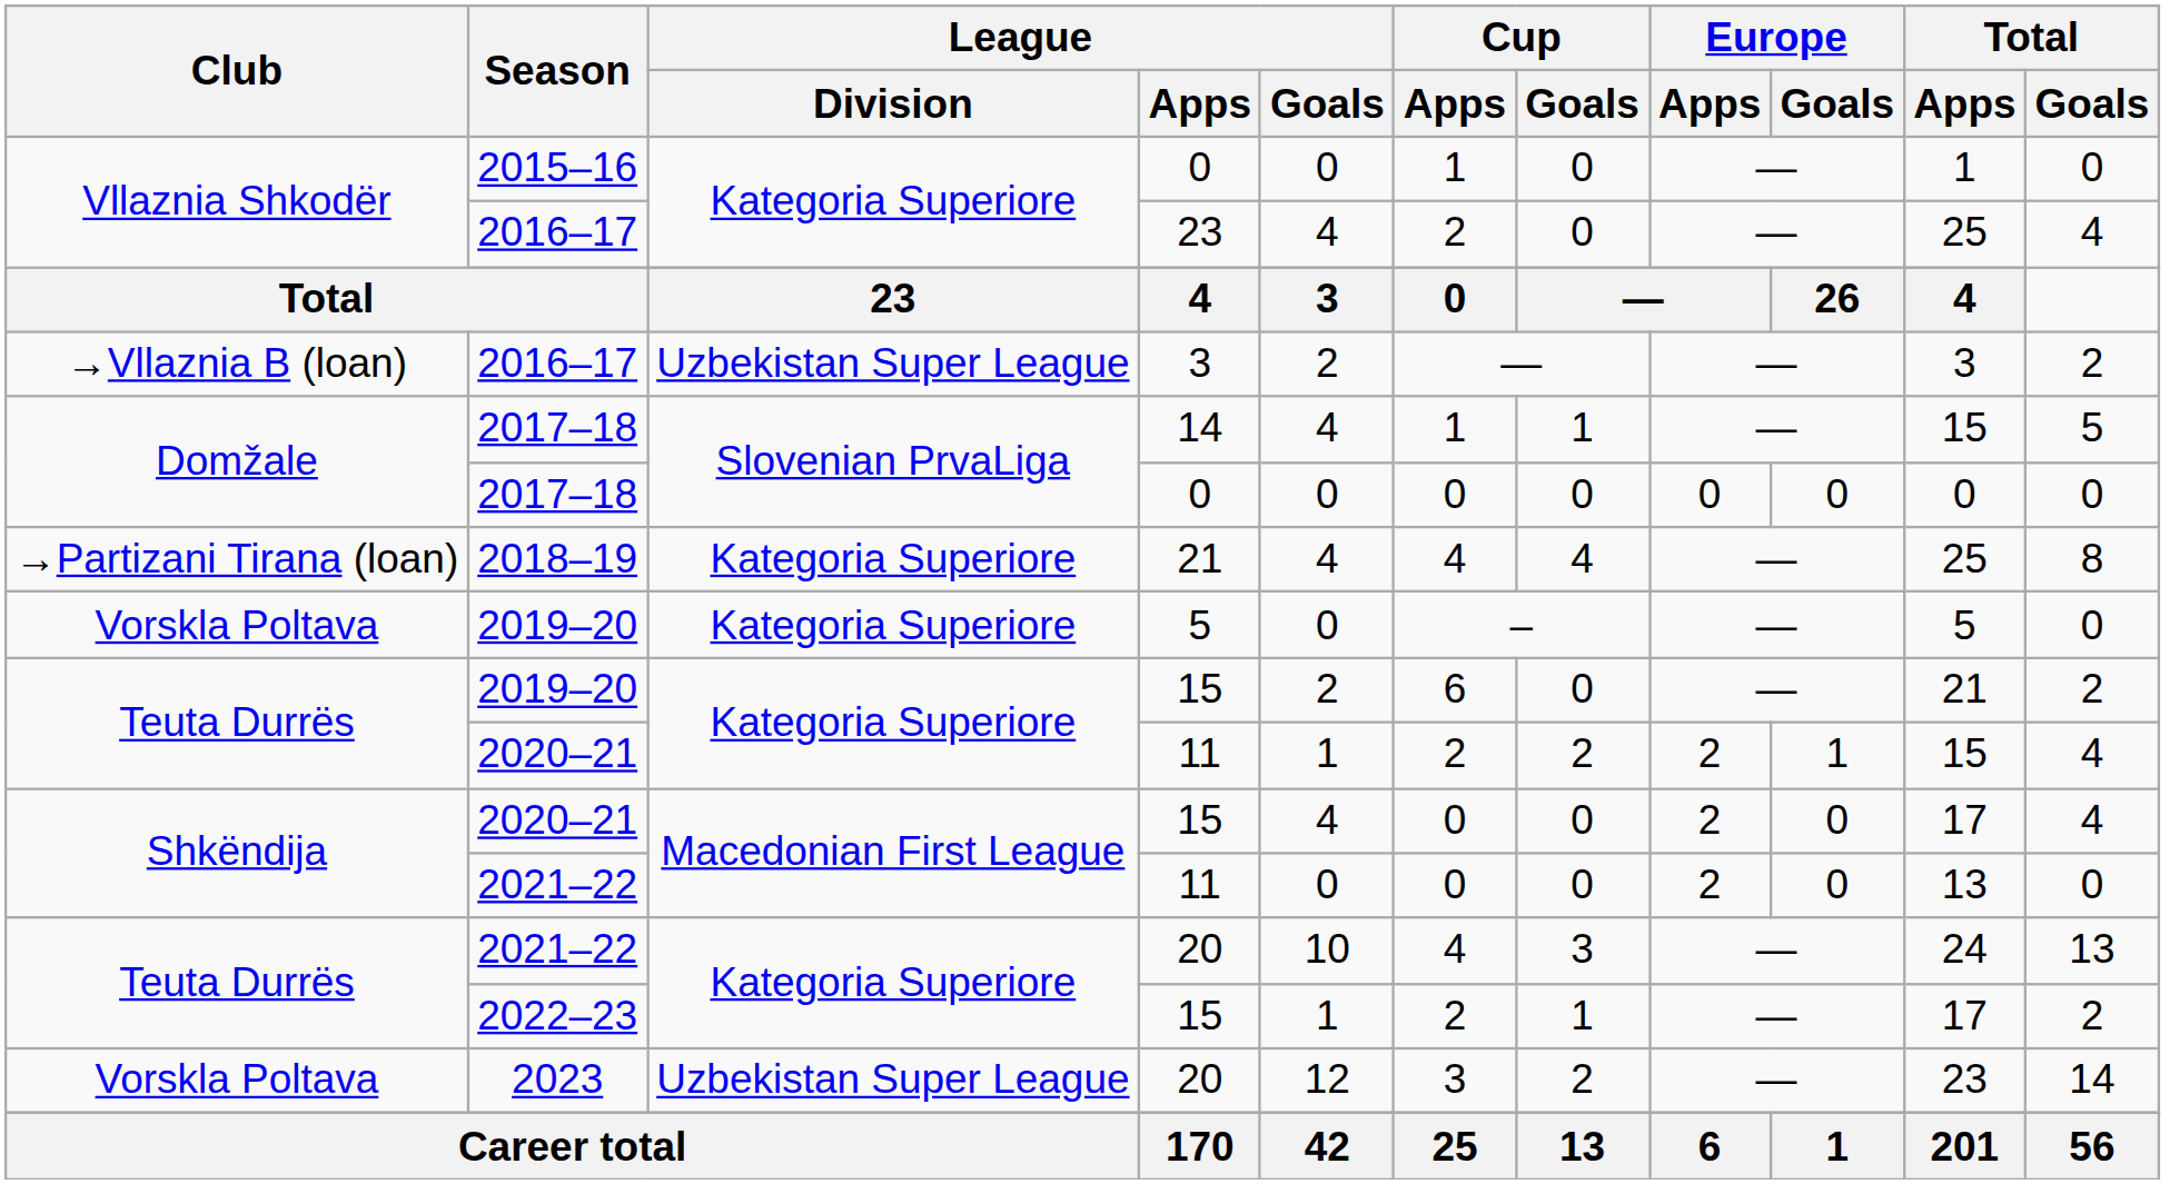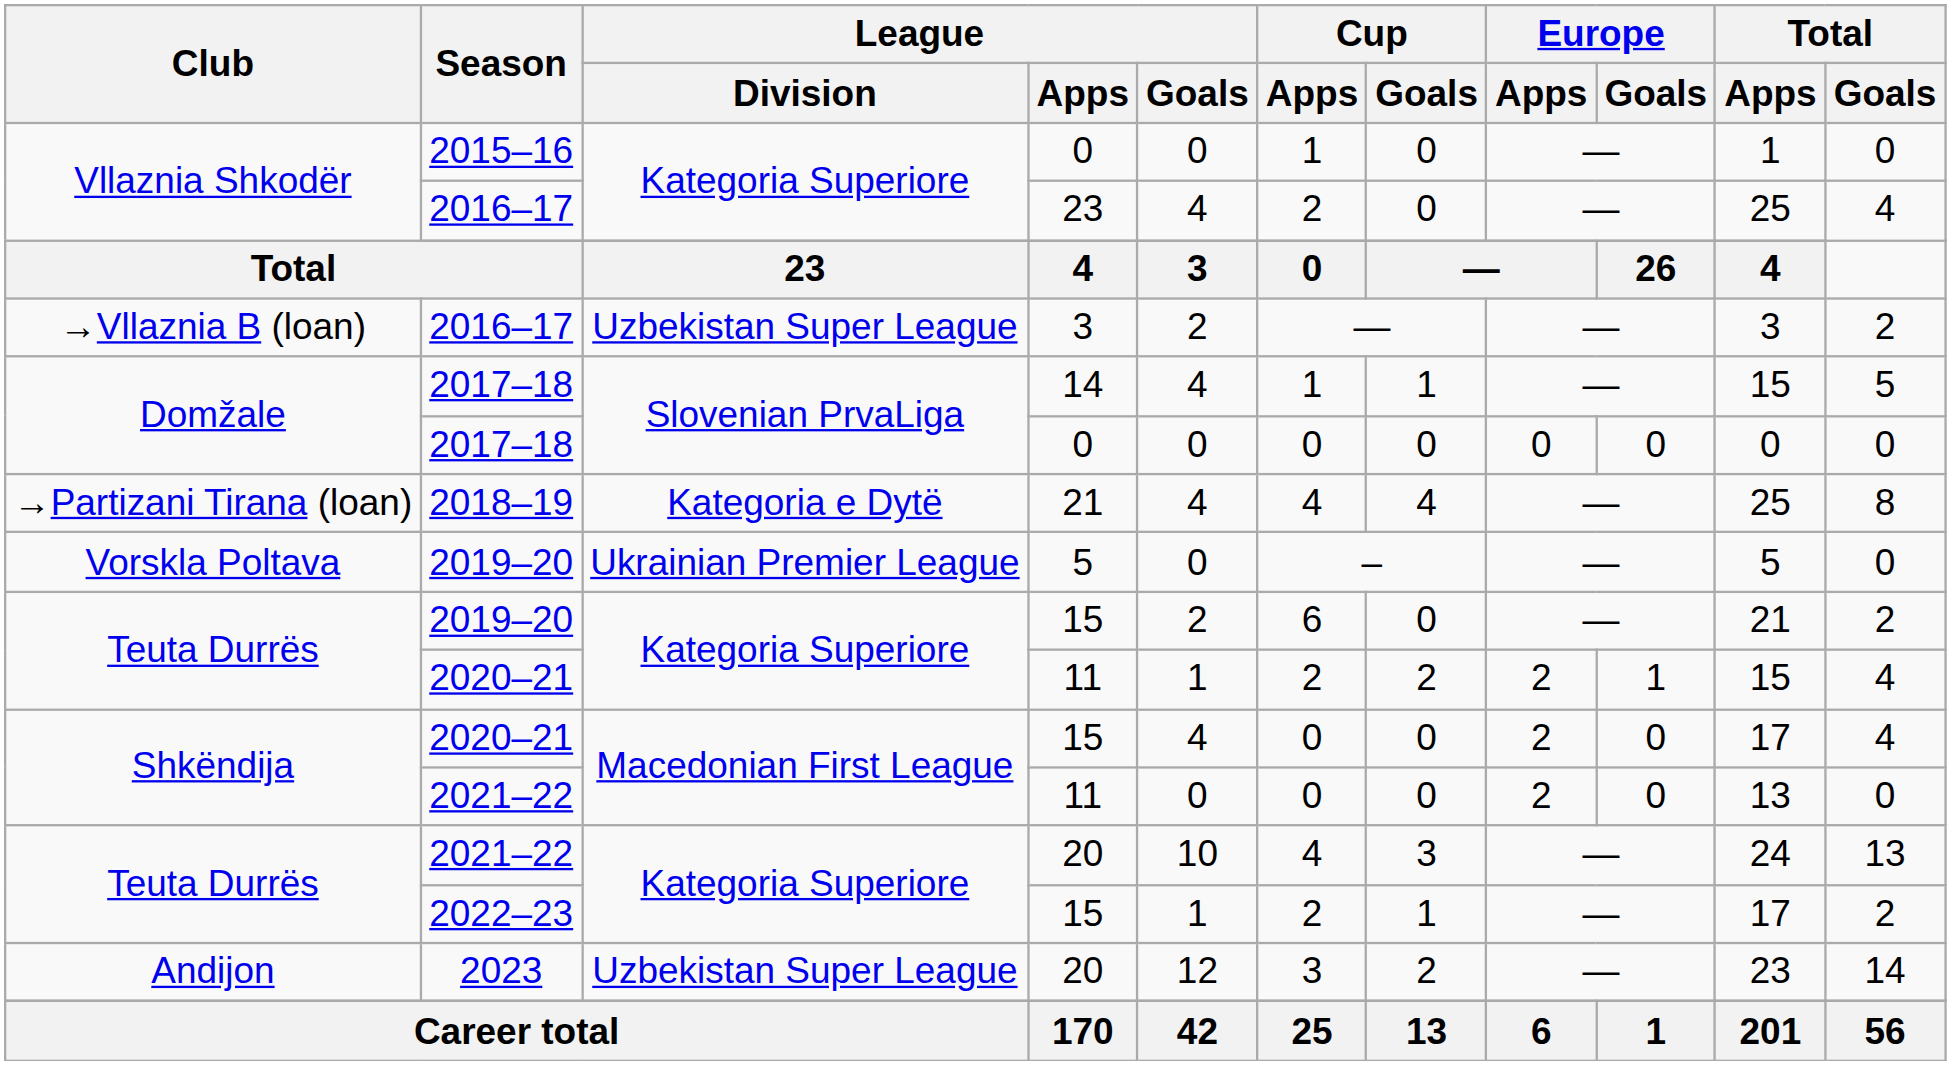2018–19 | League / Division: Kategoria Superiore -> Kategoria e Dytë
2019–20 / 5 | League / Division: Kategoria Superiore -> Ukrainian Premier League
2023 | Club: Vorskla Poltava -> Andijon
